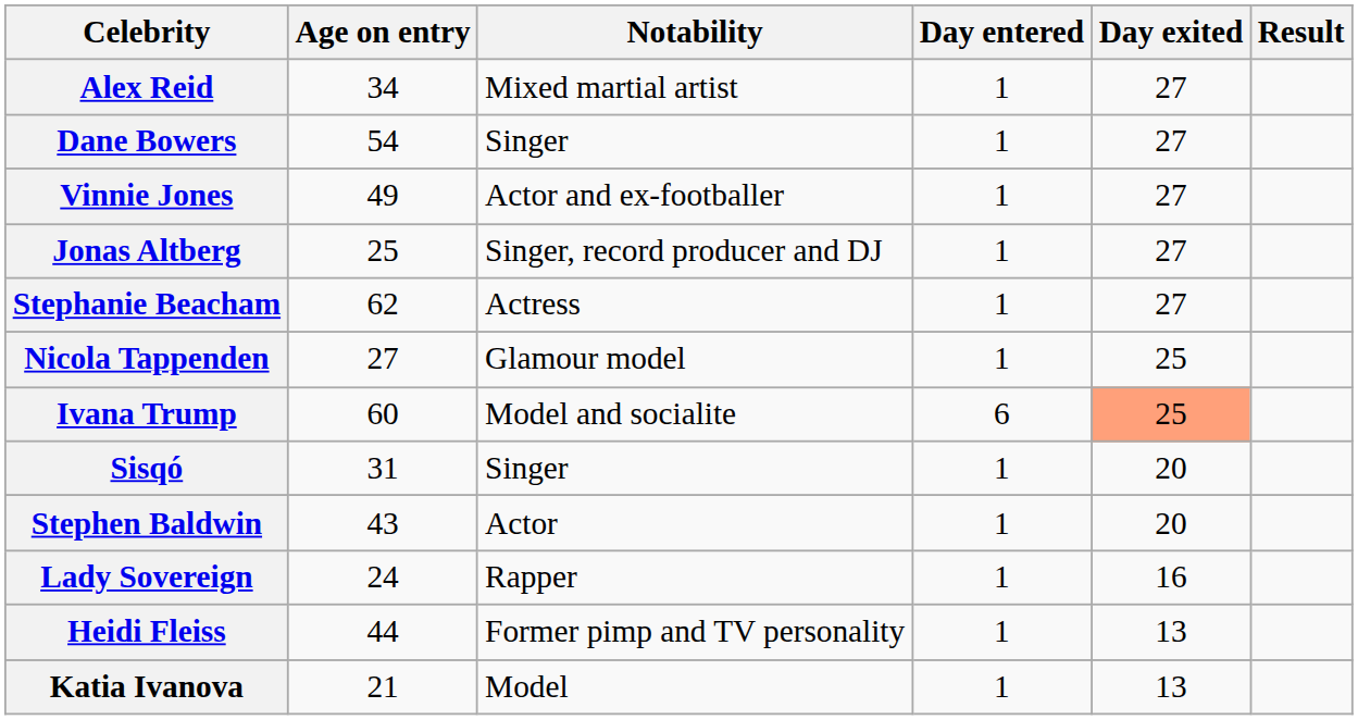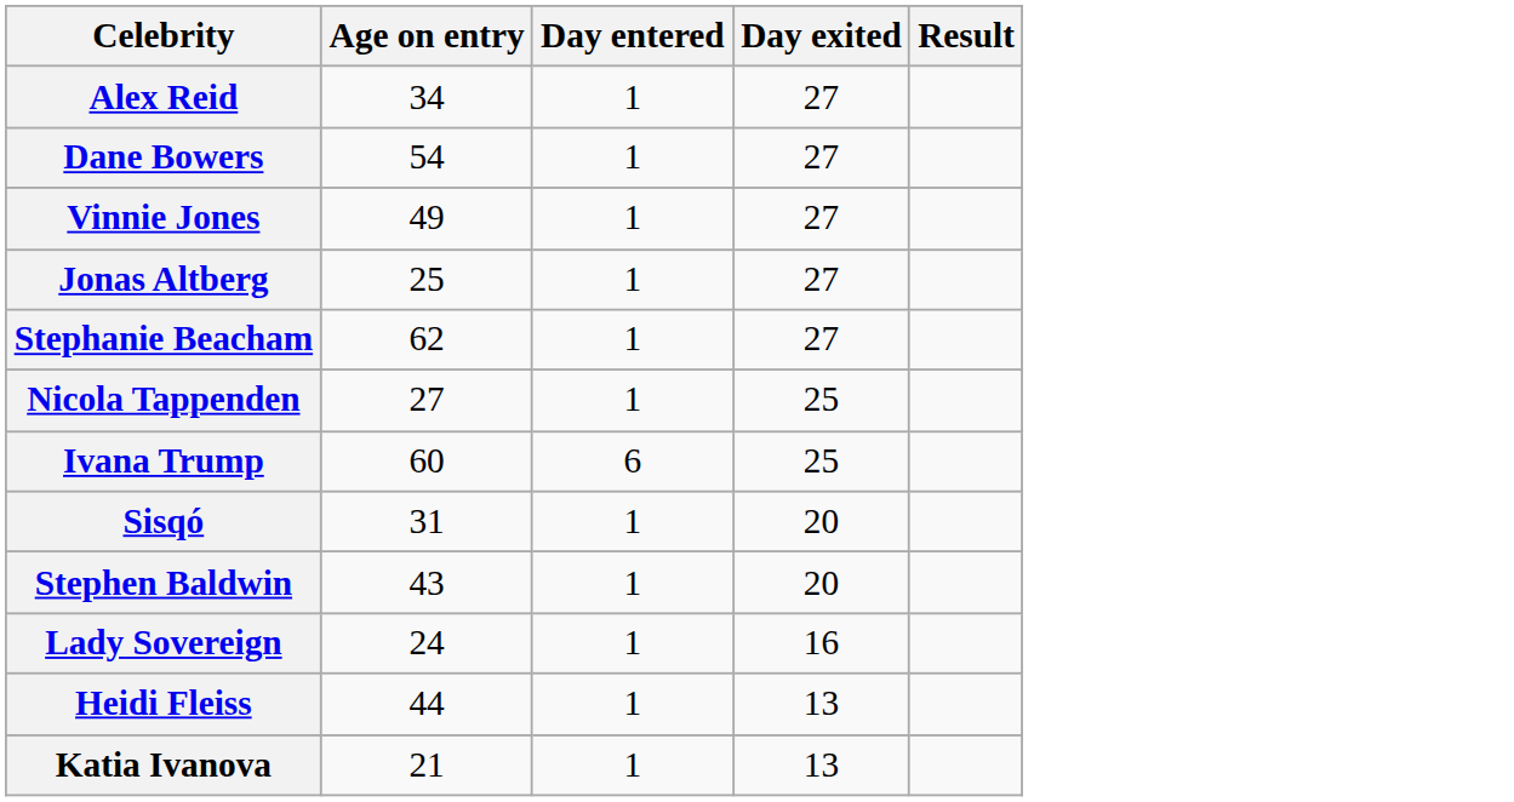- column: Notability | Mixed martial artist | Singer | Actor and ex-footballer | Singer, record producer and DJ | Actress | Glamour model | Model and socialite | Singer | Actor | Rapper | Former pimp and TV personality | Model
Ivana Trump | Day exited: lightsalmon background -> no background
